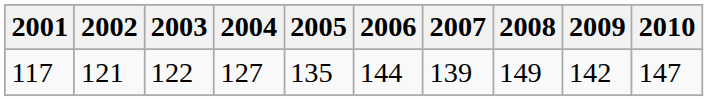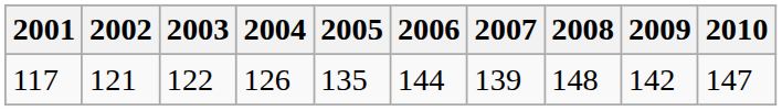117 | 2004: 127 -> 126
117 | 2008: 149 -> 148
